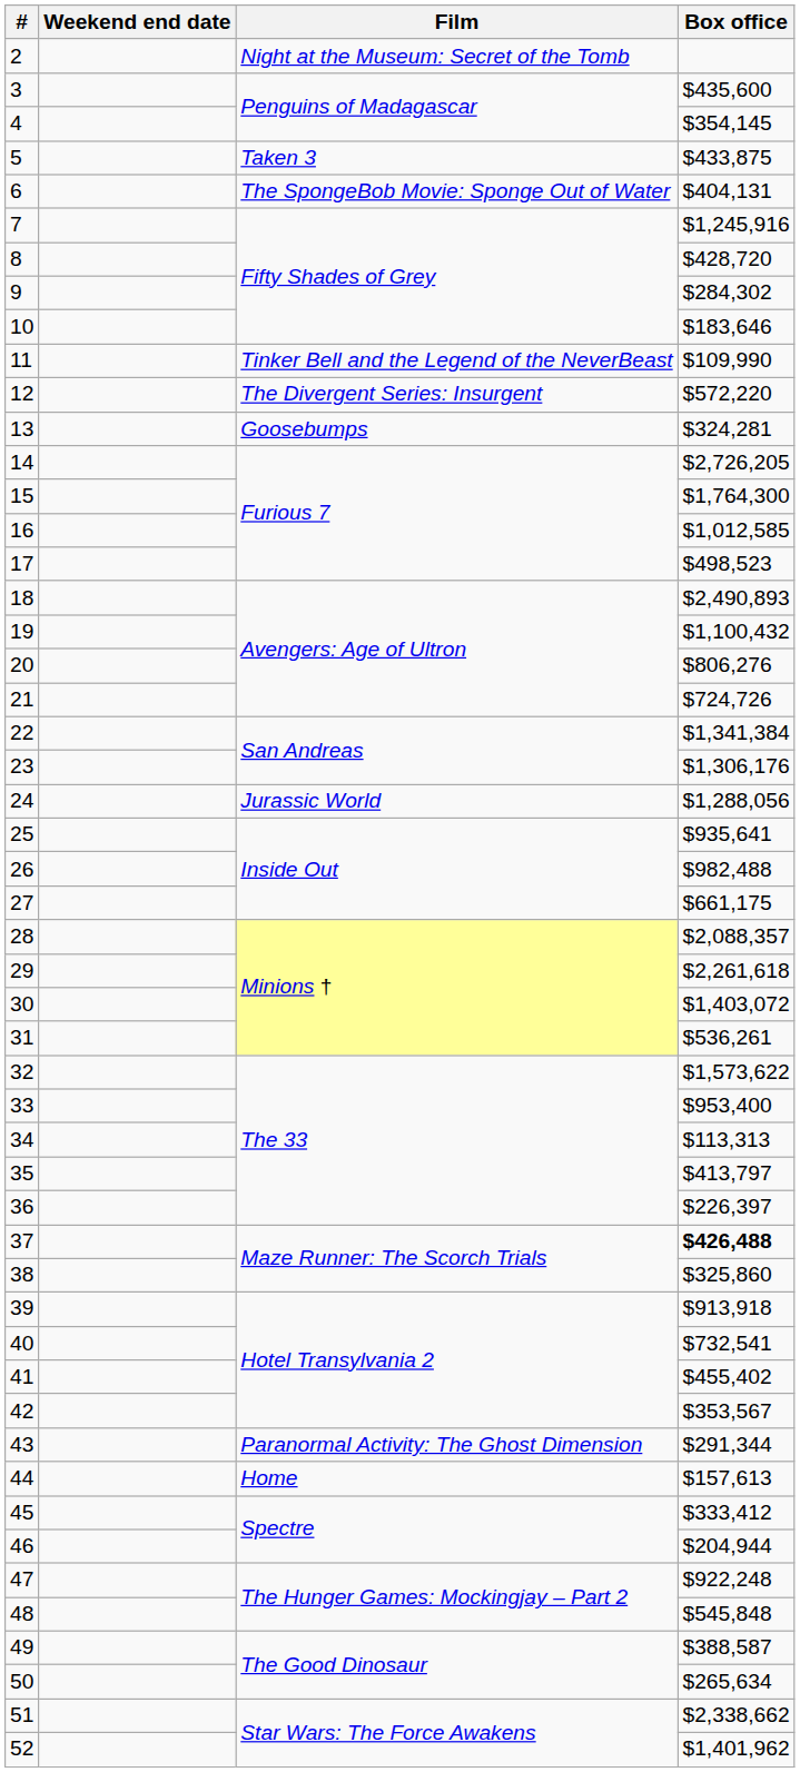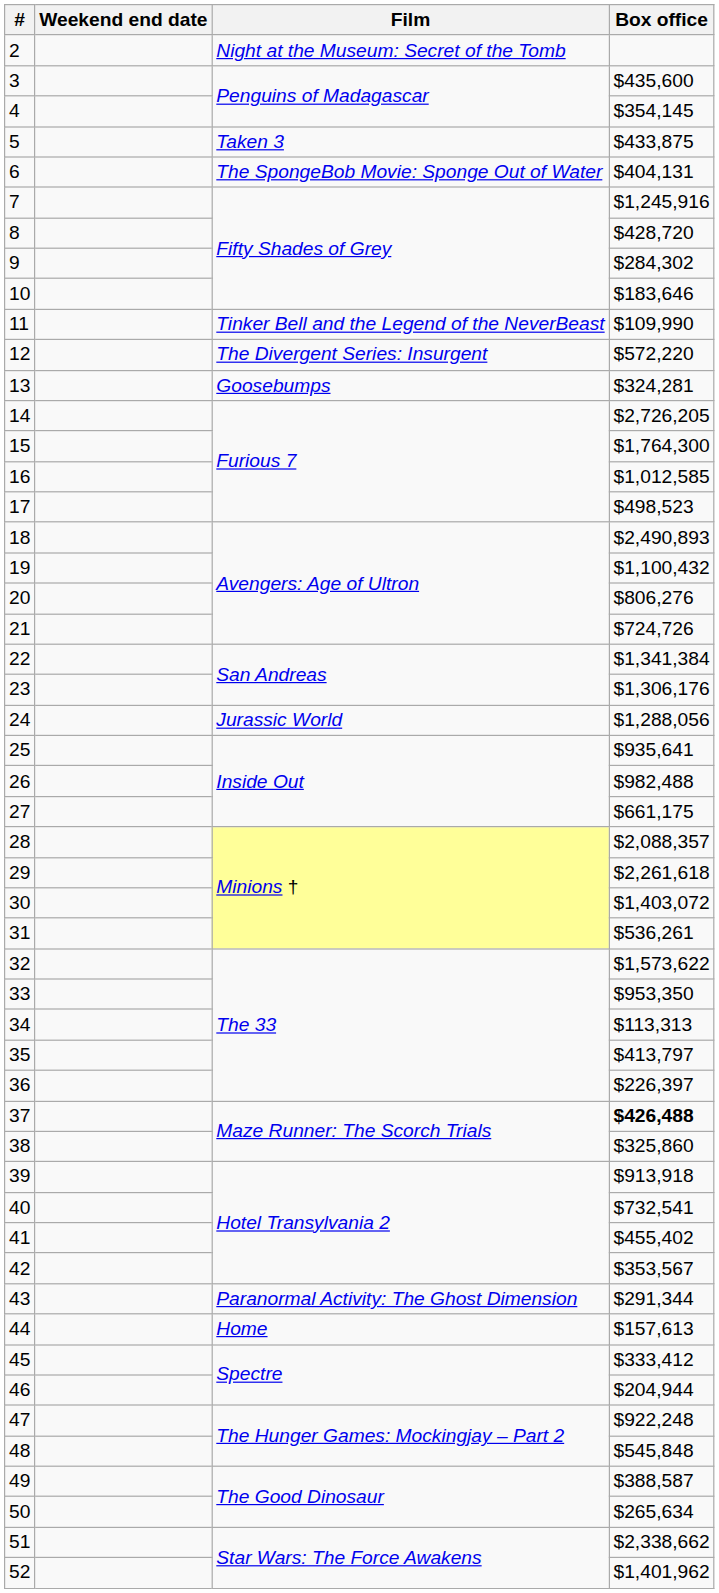33 | Box office: $953,400 -> $953,350
